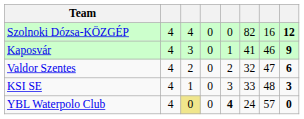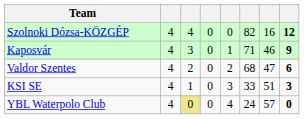Kaposvár | column 6: 41 -> 71
Valdor Szentes | column 6: 32 -> 68
KSI SE | column 7: 48 -> 51
YBL Waterpolo Club | column 5: bold -> normal
